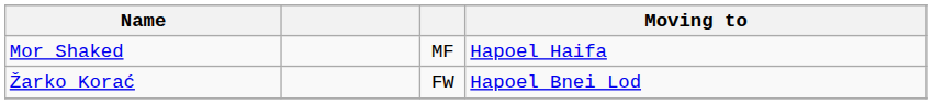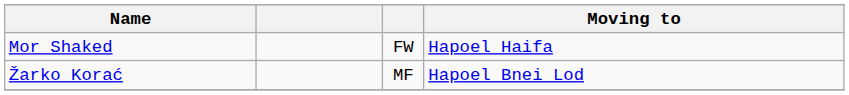Mor Shaked | column 3: MF -> FW
Žarko Korać | column 3: FW -> MF
